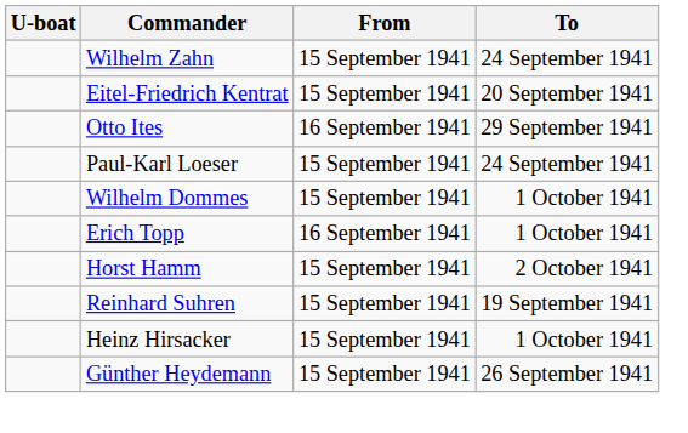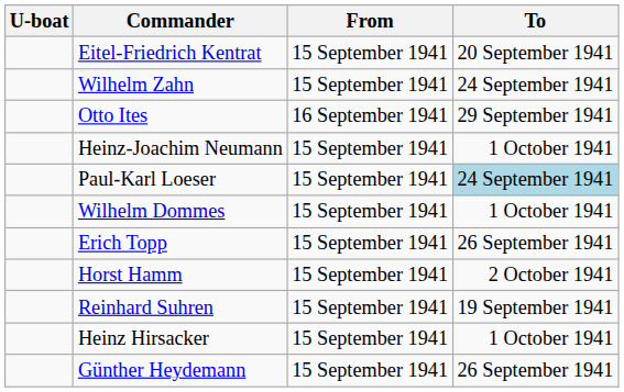rows swapped: Wilhelm Zahn <-> Eitel-Friedrich Kentrat
+ row: Heinz-Joachim Neumann | 15 September 1941 | 1 October 1941
Paul-Karl Loeser | To: no background -> lightblue background
Erich Topp | From: 16 September 1941 -> 15 September 1941
Erich Topp | To: 1 October 1941 -> 26 September 1941
